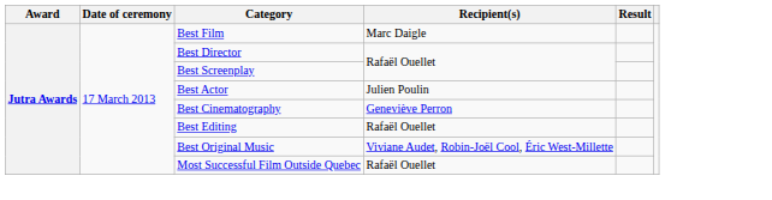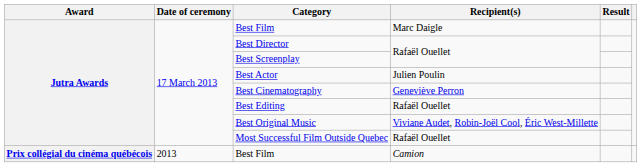+ row: Prix collégial du cinéma québécois | 2013 | Best Film | Camion
